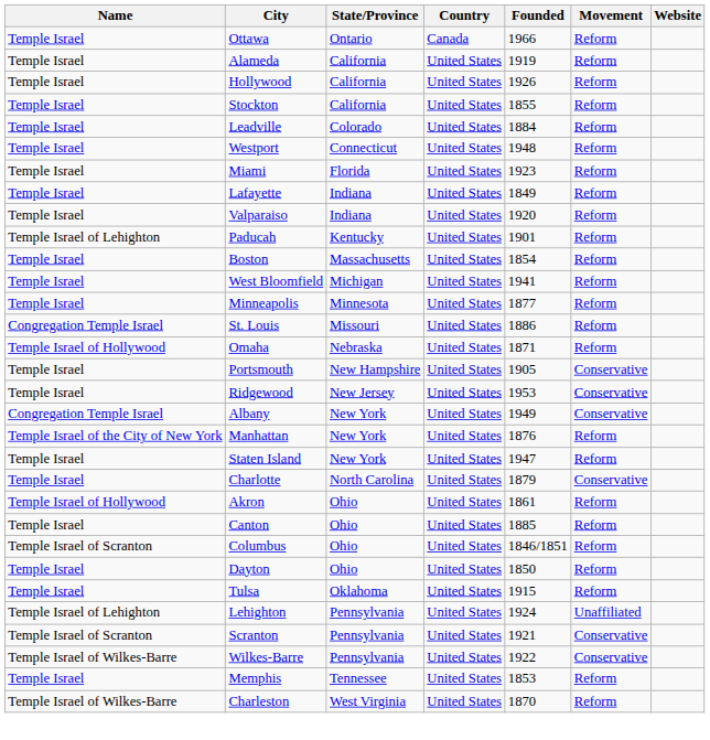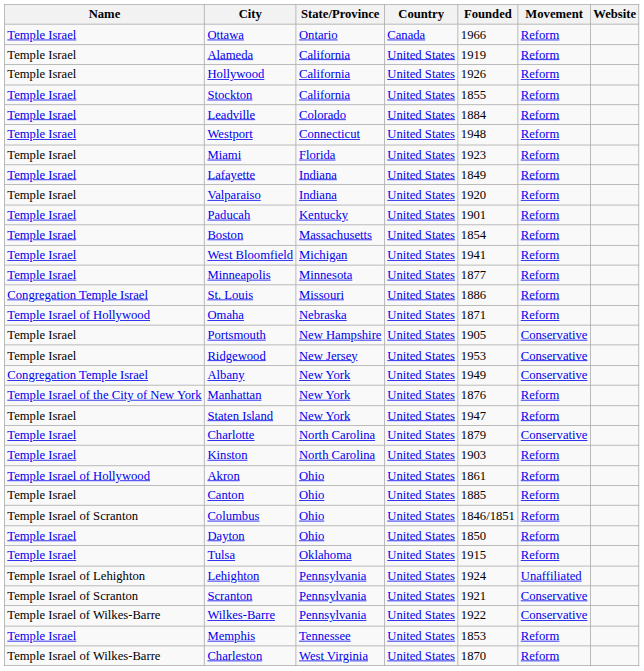Paducah | Name: Temple Israel of Lehighton -> Temple Israel
+ row: Temple Israel | Kinston | North Carolina | United States | 1903 | Reform
